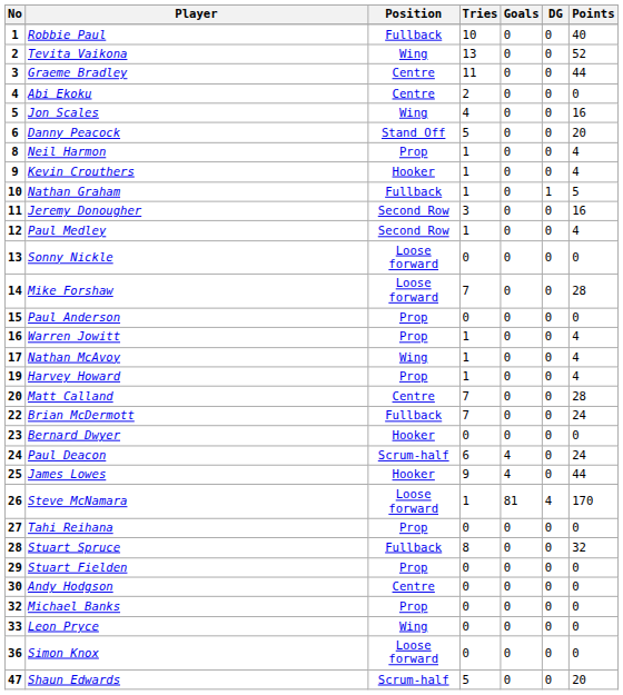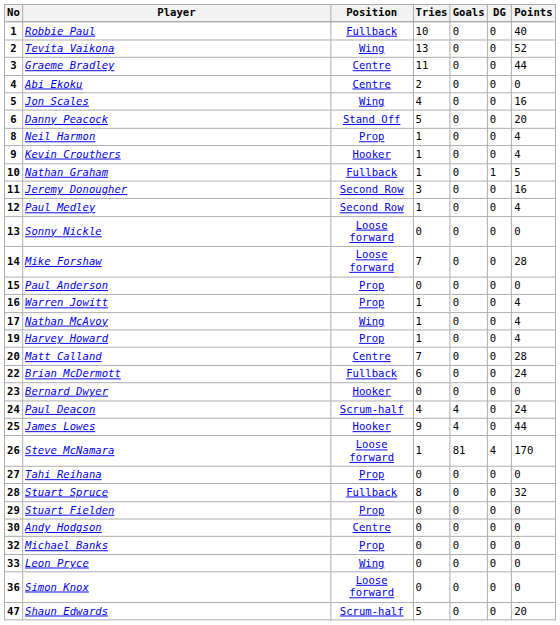Brian McDermott | Tries: 7 -> 6
Paul Deacon | Tries: 6 -> 4
